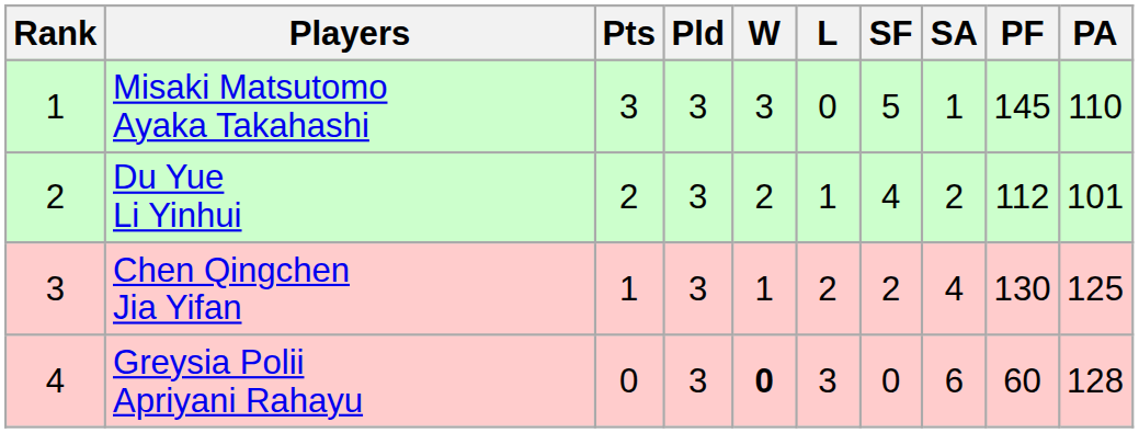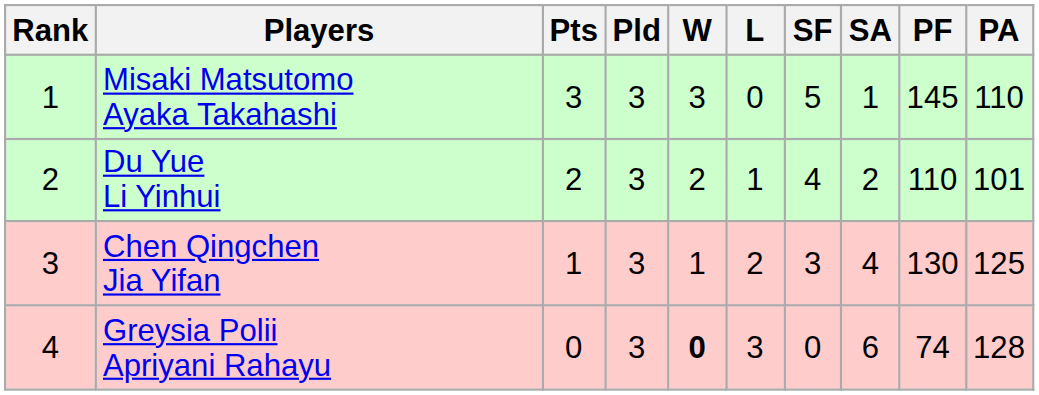Du Yue Li Yinhui | PF: 112 -> 110
Chen Qingchen Jia Yifan | SF: 2 -> 3
Greysia Polii Apriyani Rahayu | PF: 60 -> 74
